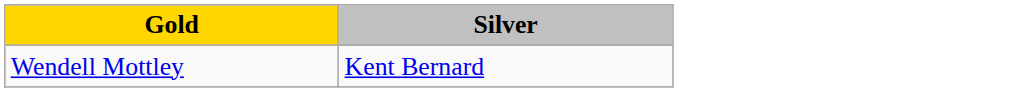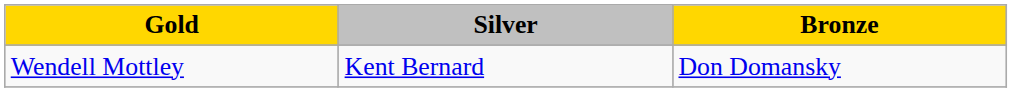+ column: Bronze | Don Domansky
